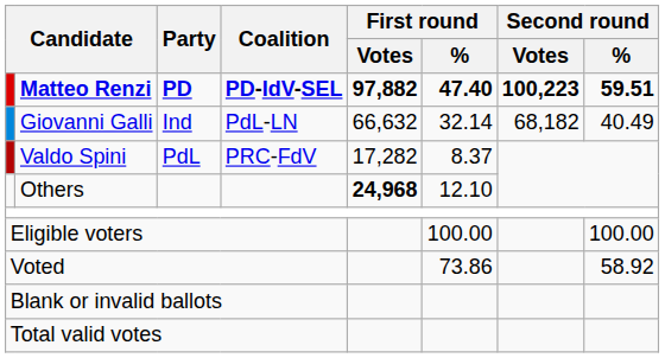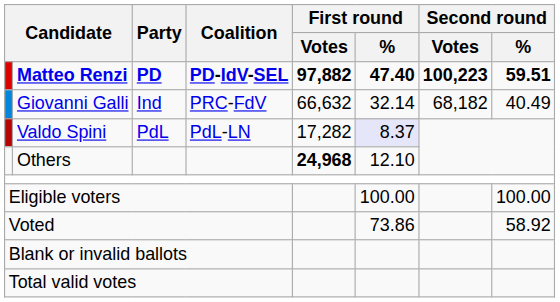Giovanni Galli | Coalition: PdL-LN -> PRC-FdV
Valdo Spini | Coalition: PRC-FdV -> PdL-LN
Valdo Spini | First round / %: no background -> lavender background
